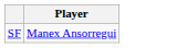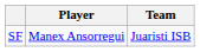+ column: Team | Juaristi ISB
